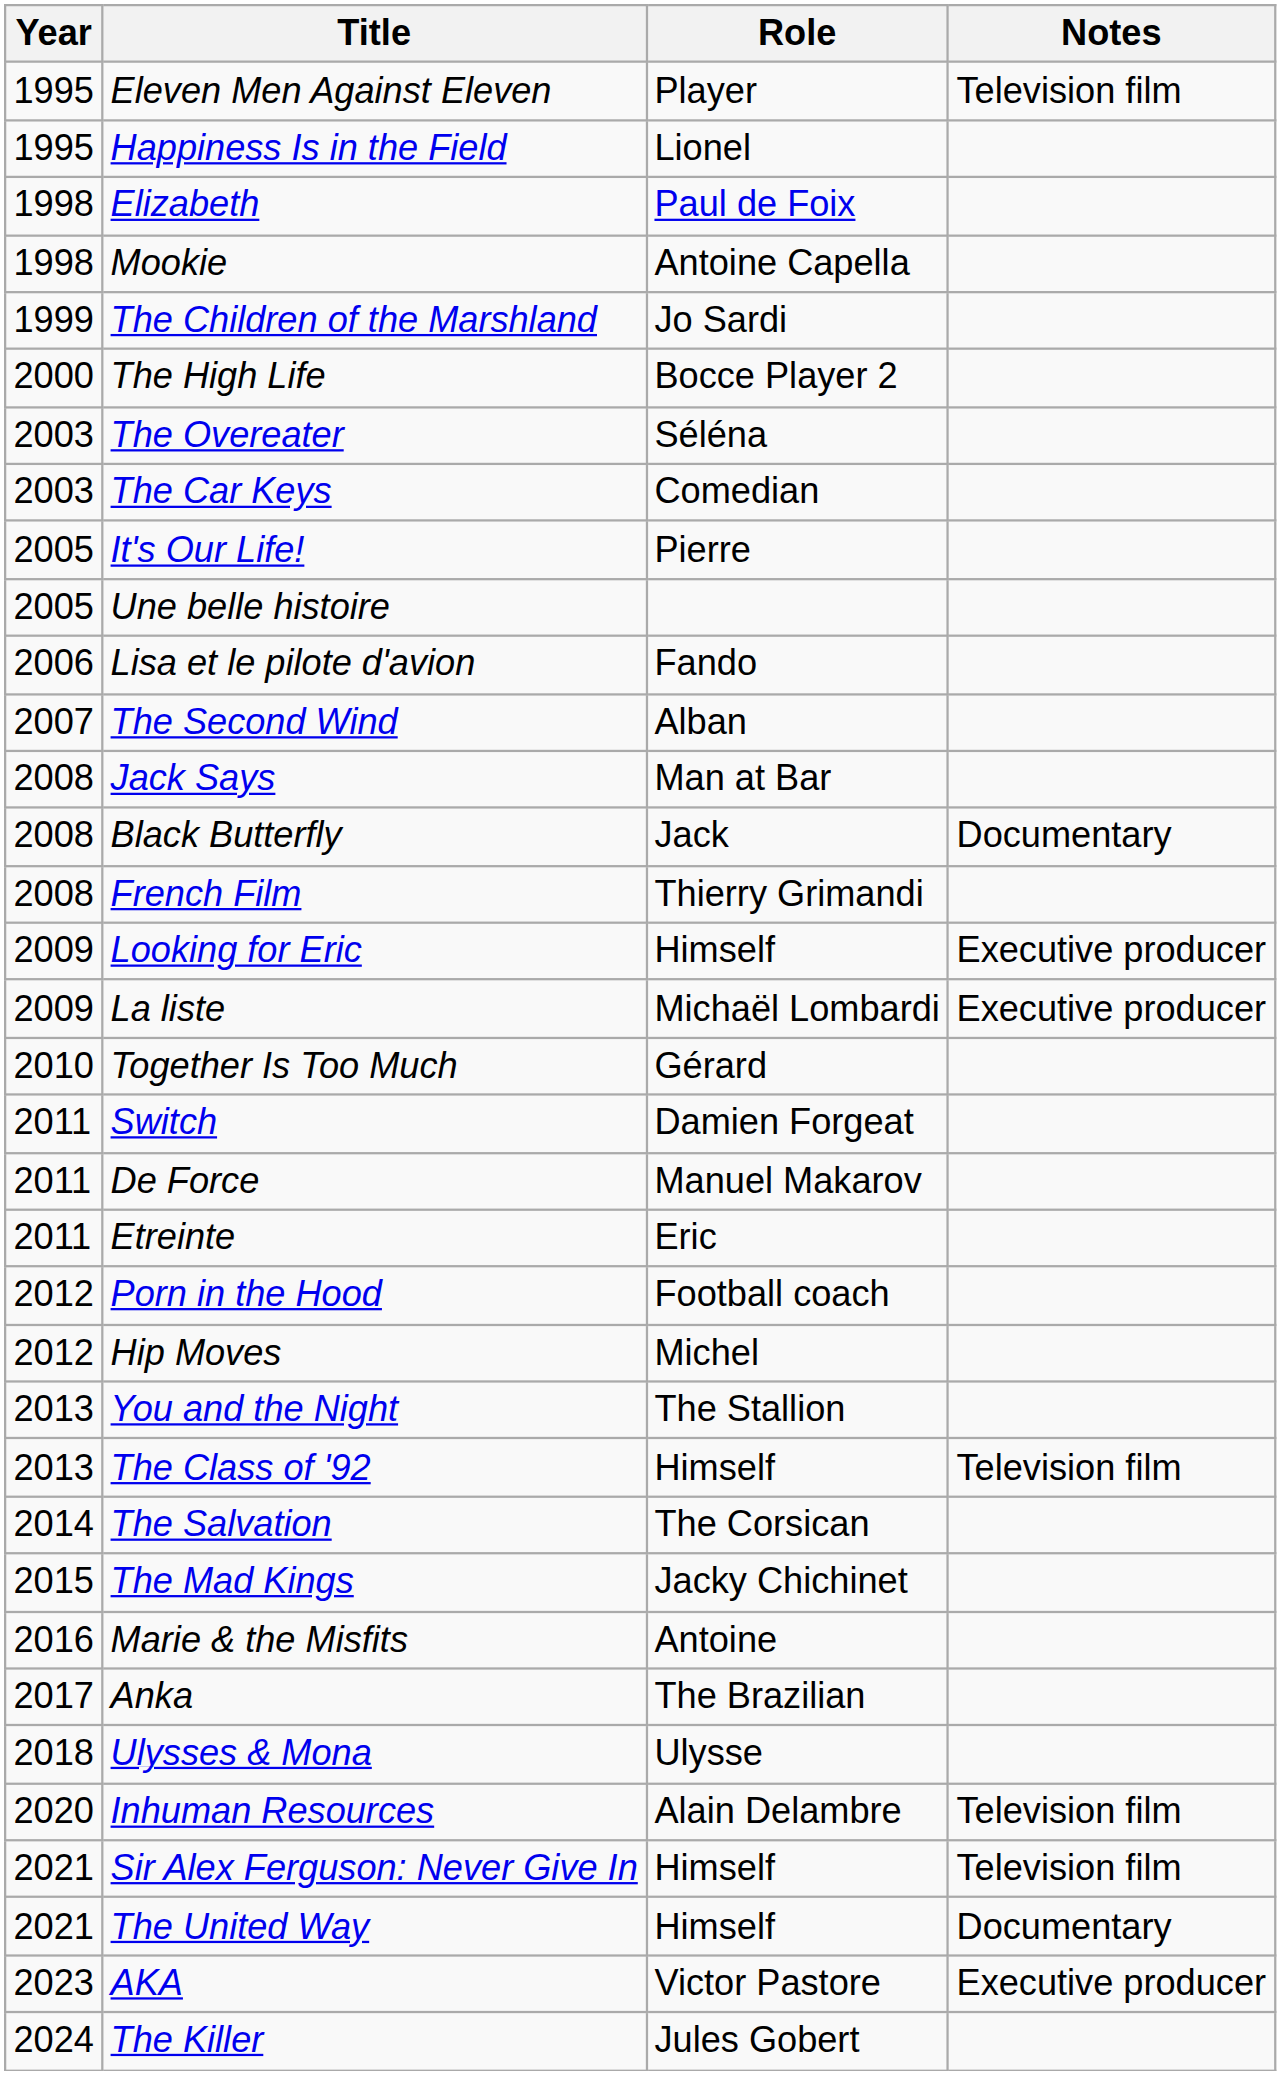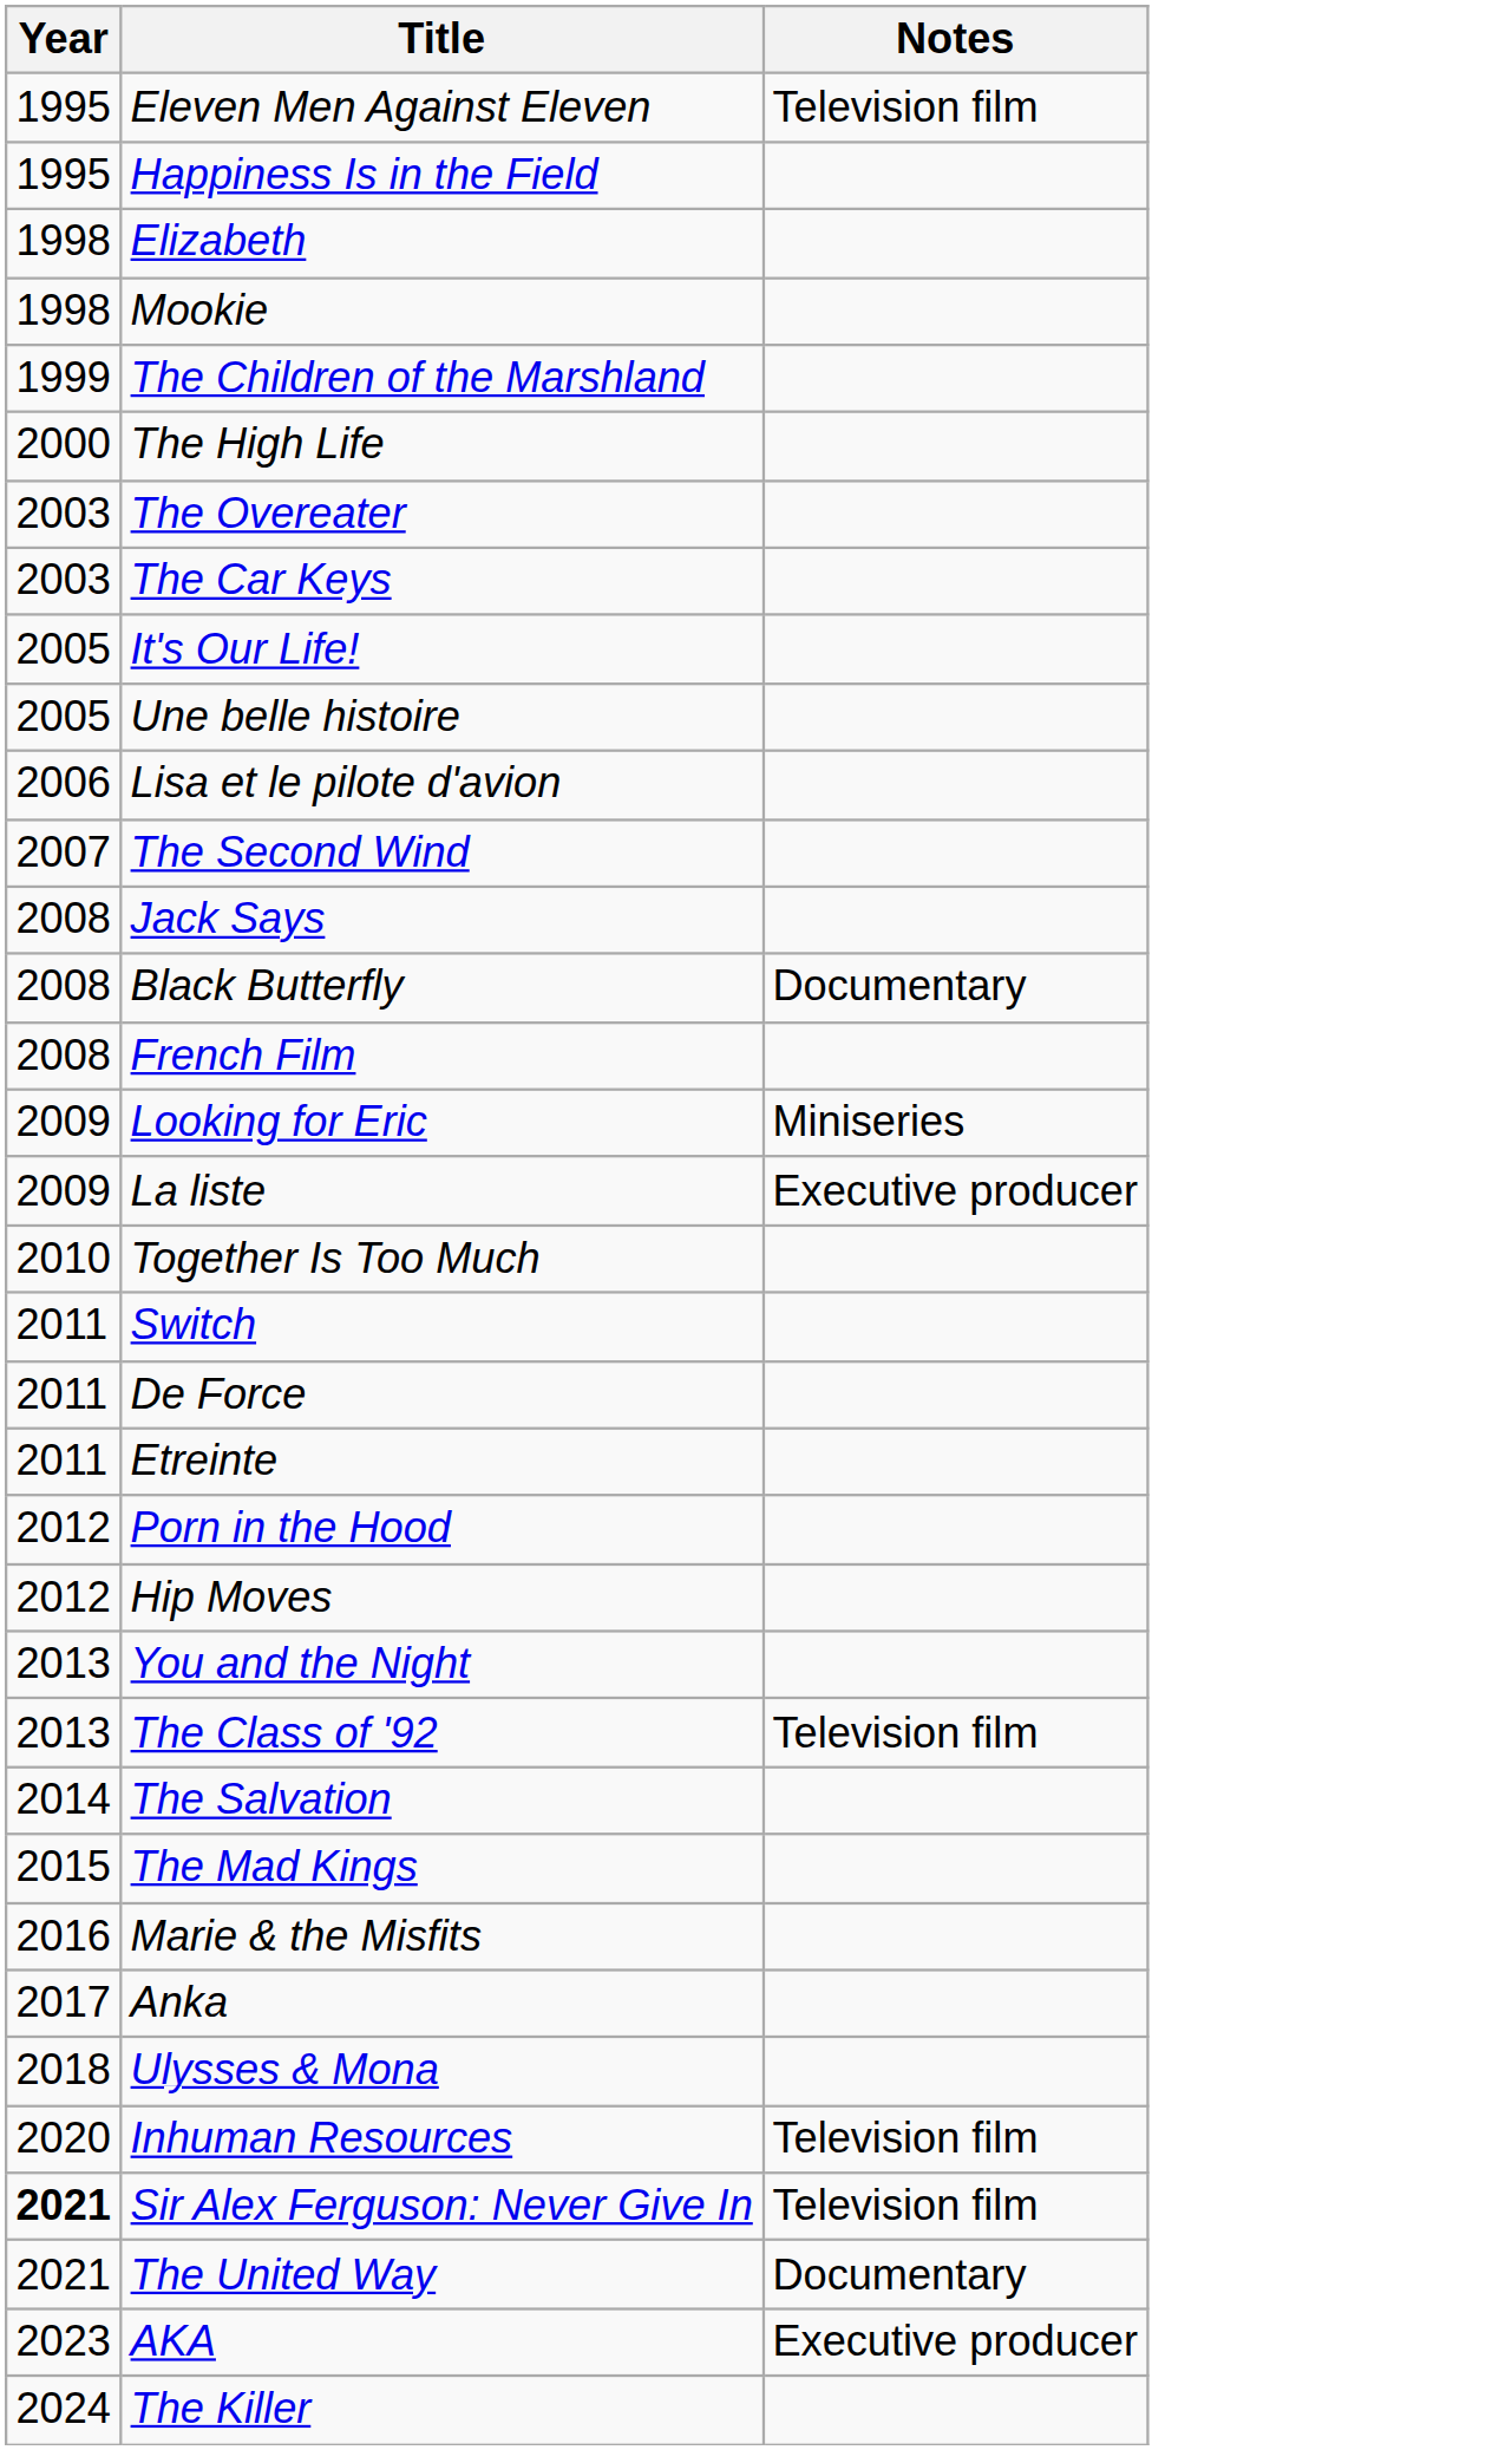- column: Role | Player | Lionel | Paul de Foix | Antoine Capella | Jo Sardi | Bocce Player 2 | Séléna | Comedian | Pierre | Fando | Alban | Man at Bar | Jack | Thierry Grimandi | Himself | Michaël Lombardi | Gérard | Damien Forgeat | Manuel Makarov | Eric | Football coach | Michel | The Stallion | Himself | The Corsican | Jacky Chichinet | Antoine | The Brazilian | Ulysse | Alain Delambre | Himself | Himself | Victor Pastore | Jules Gobert
Looking for Eric | Notes: Executive producer -> Miniseries
Sir Alex Ferguson: Never Give In | Year: normal -> bold
